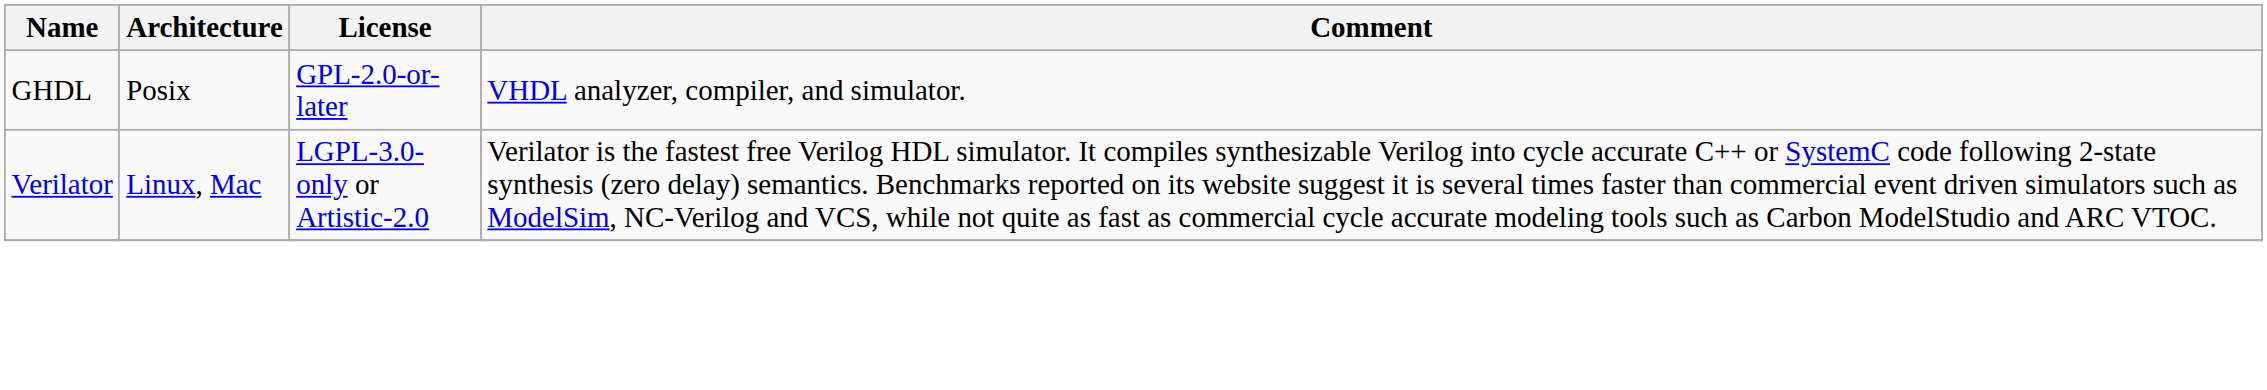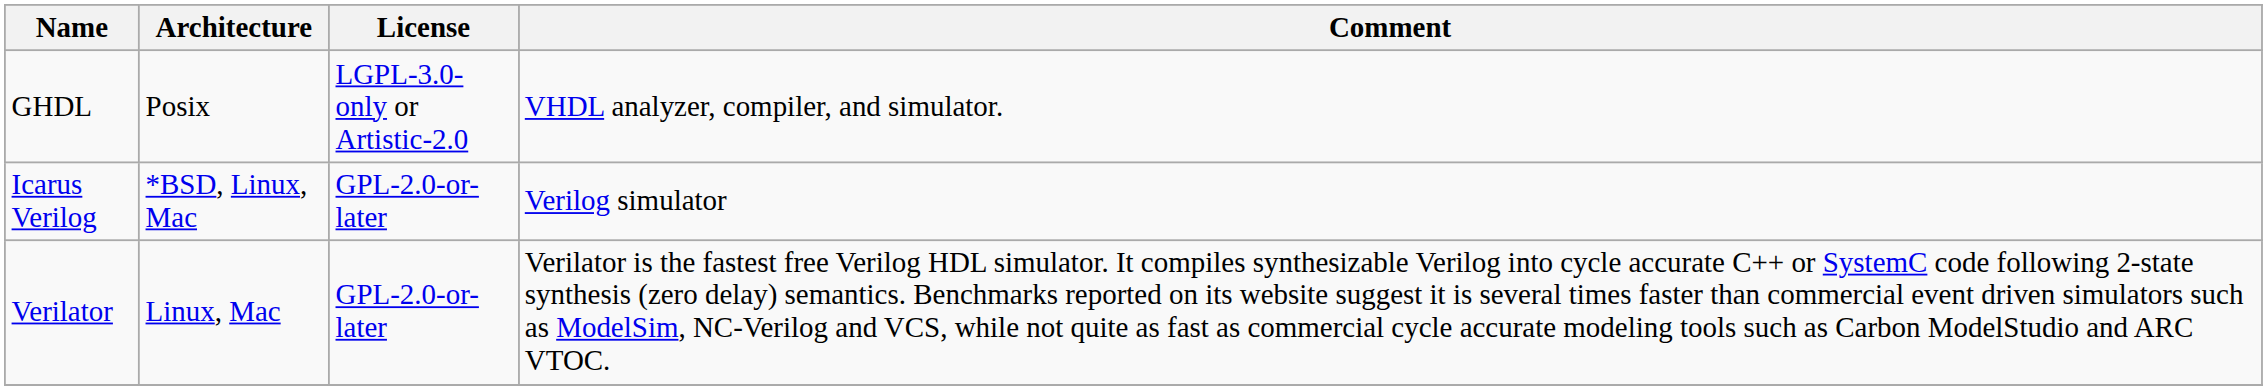GHDL | License: GPL-2.0-or-later -> LGPL-3.0-only or Artistic-2.0
+ row: Icarus Verilog | *BSD, Linux, Mac | GPL-2.0-or-later | Verilog simulator
Verilator | License: LGPL-3.0-only or Artistic-2.0 -> GPL-2.0-or-later
